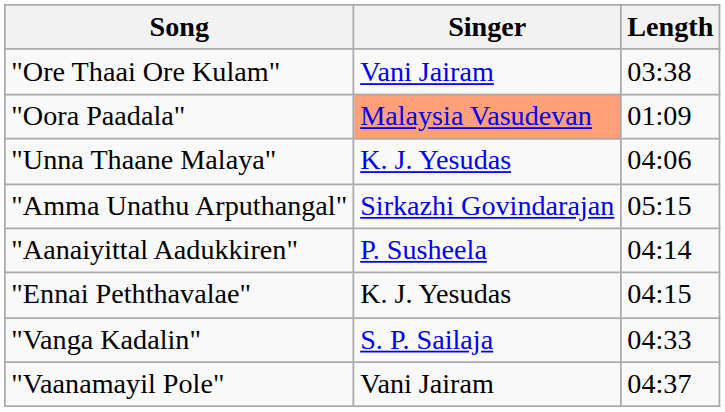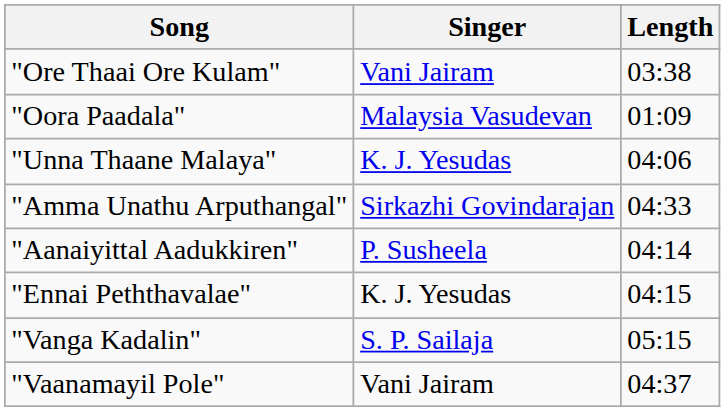"Oora Paadala" | Singer: lightsalmon background -> no background
"Amma Unathu Arputhangal" | Length: 05:15 -> 04:33
"Vanga Kadalin" | Length: 04:33 -> 05:15
